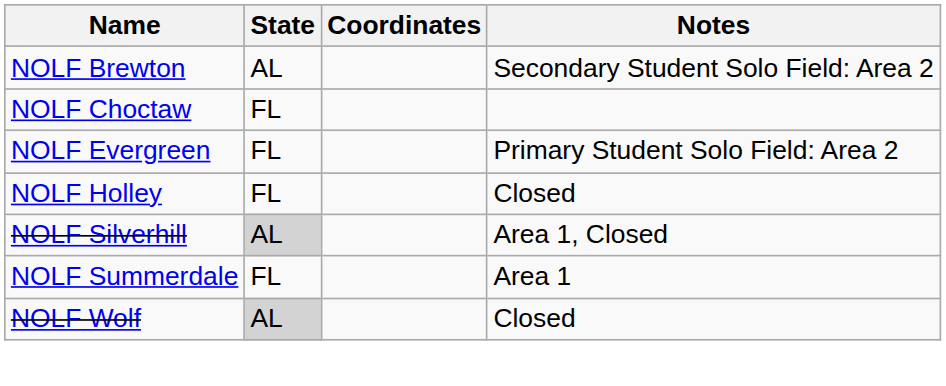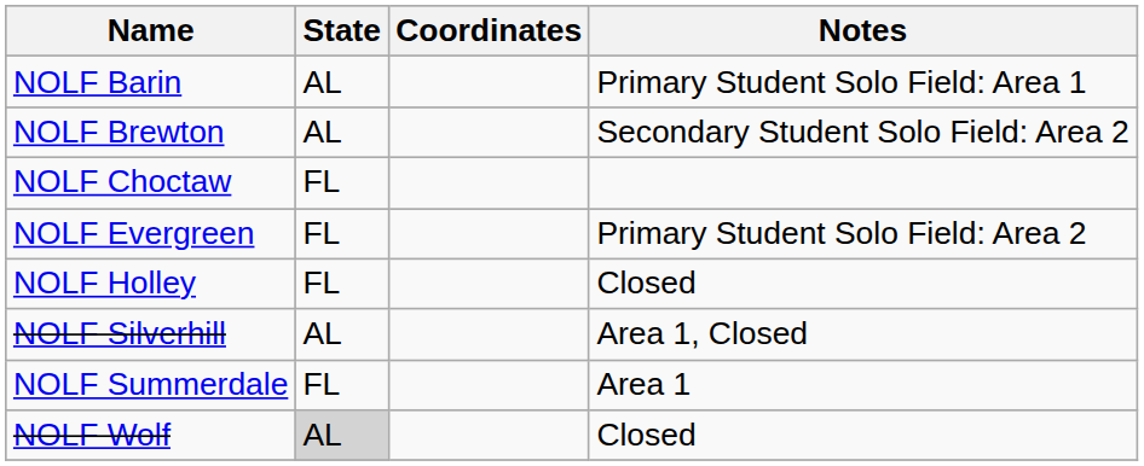+ row: NOLF Barin | AL | Primary Student Solo Field: Area 1
NOLF Silverhill | State: lightgrey background -> no background
